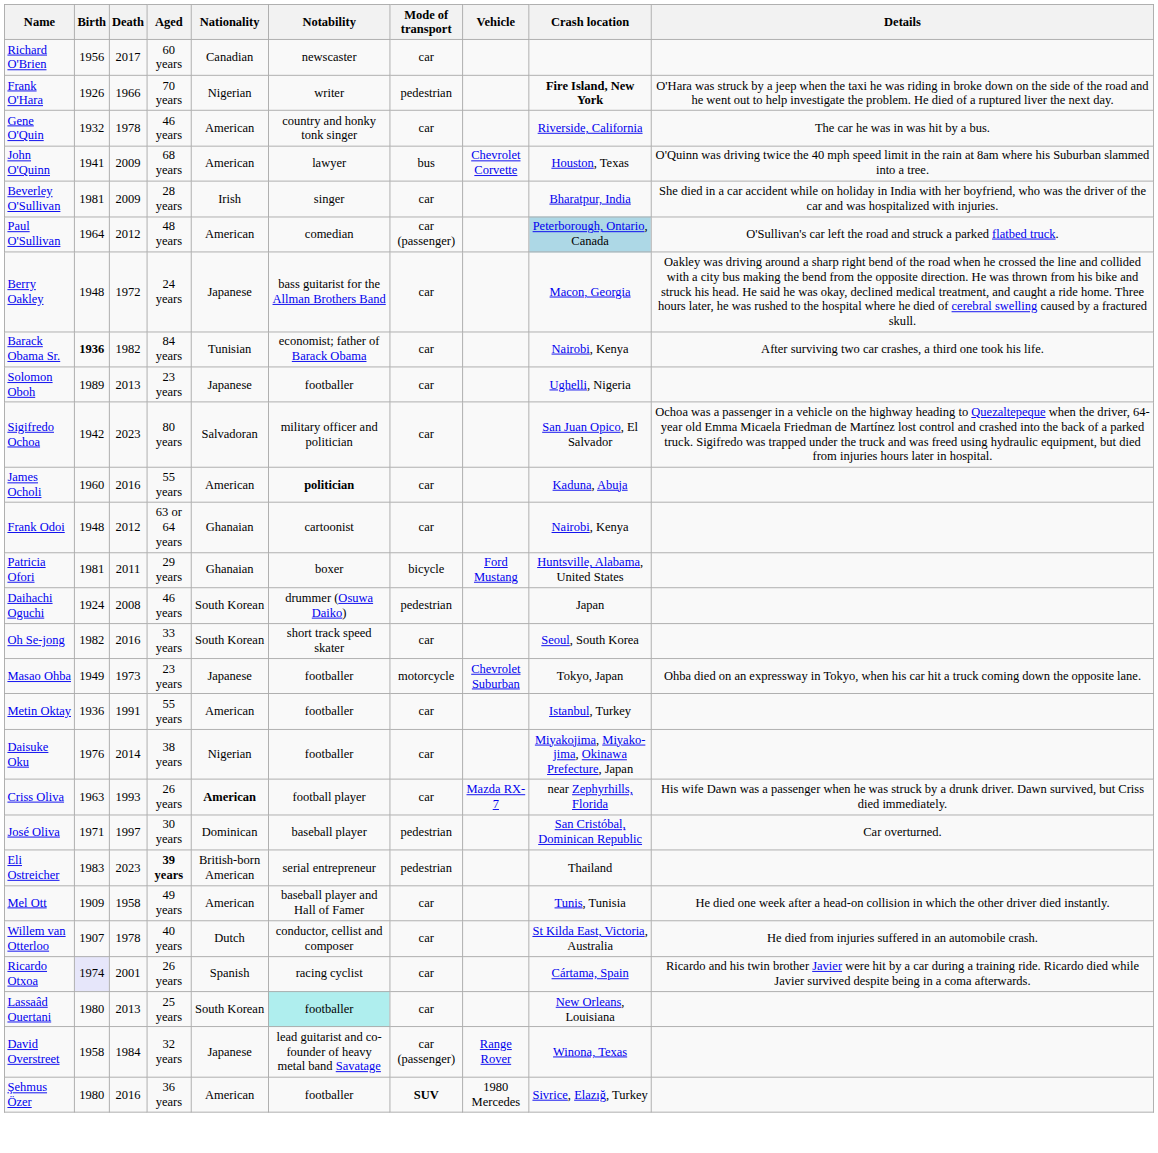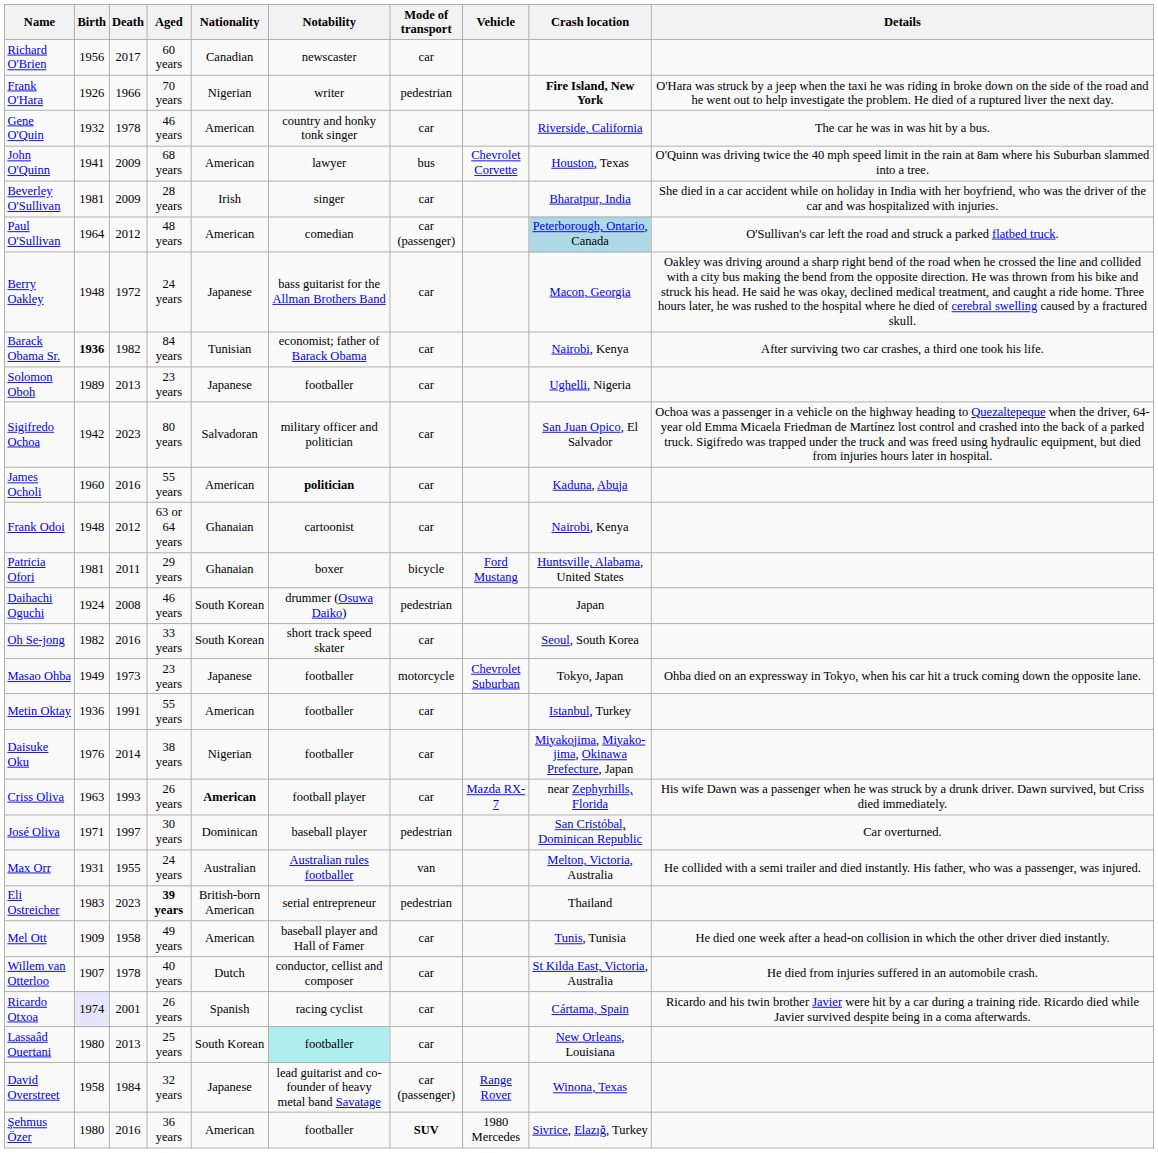+ row: Max Orr | 1931 | 1955 | 24 years | Australian | Australian rules footballer | van | Melton, Victoria, Australia | He collided with a semi trailer and died instantly. His father, who was a passenger, was injured.
